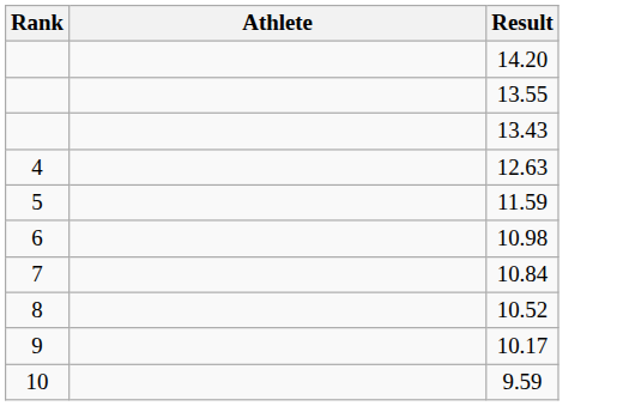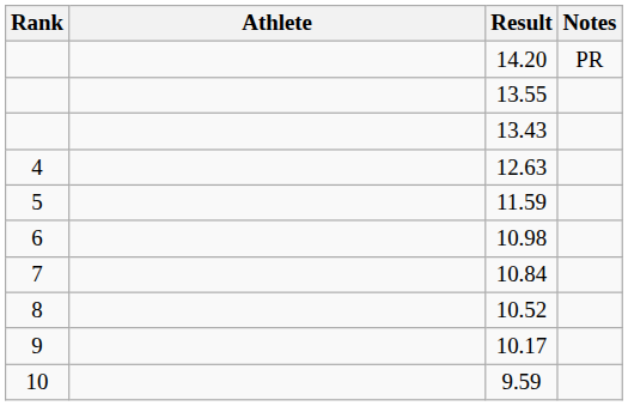+ column: Notes | PR
